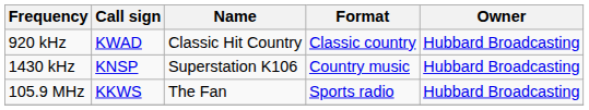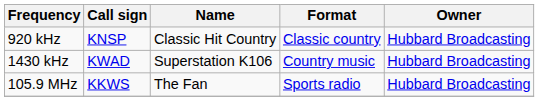920 kHz | Call sign: KWAD -> KNSP
1430 kHz | Call sign: KNSP -> KWAD
